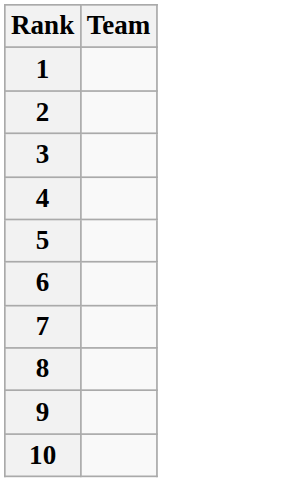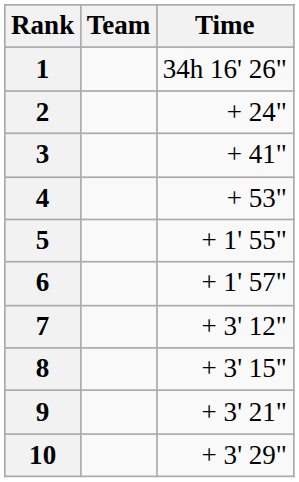+ column: Time | 34h 16' 26" | + 24" | + 41" | + 53" | + 1' 55" | + 1' 57" | + 3' 12" | + 3' 15" | + 3' 21" | + 3' 29"
